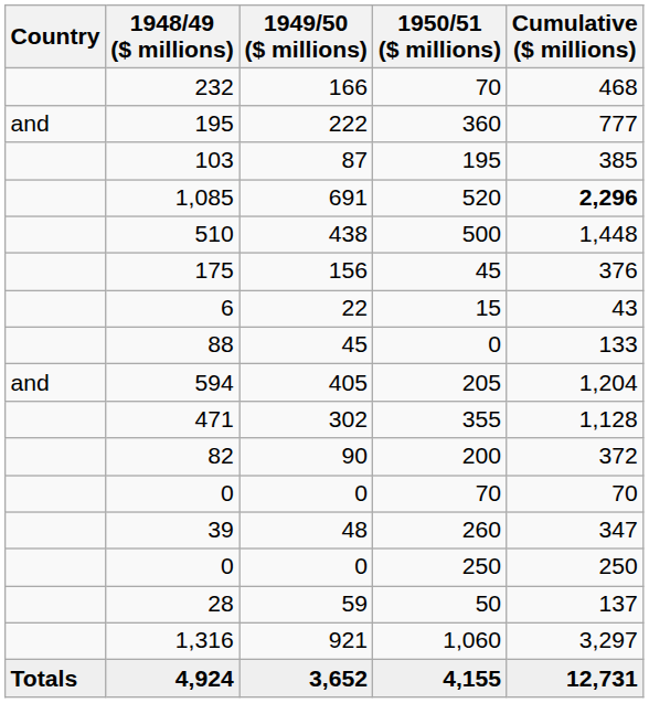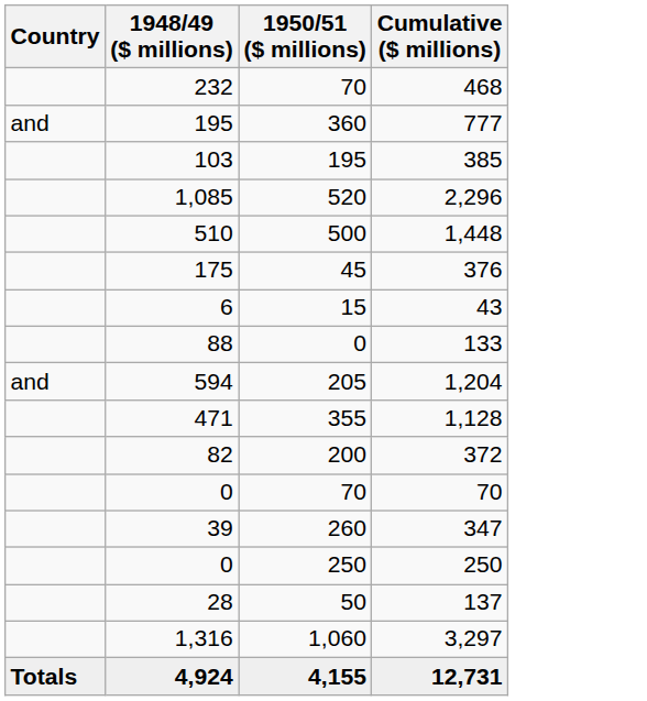- column: 1949/50 ($ millions) | 166 | 222 | 87 | 691 | 438 | 156 | 22 | 45 | 405 | 302 | 90 | 0 | 48 | 0 | 59 | 921 | 3,652
1,085 | Cumulative ($ millions): bold -> normal
